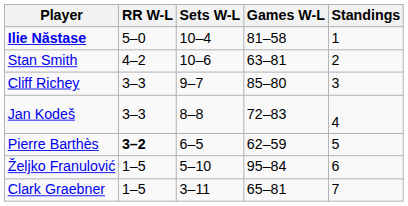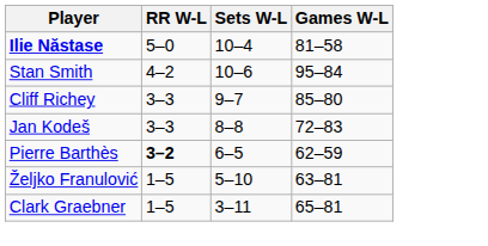- column: Standings | 1 | 2 | 3 | 4 | 5 | 6 | 7
Stan Smith | Games W-L: 63–81 -> 95–84
Željko Franulović | Games W-L: 95–84 -> 63–81
